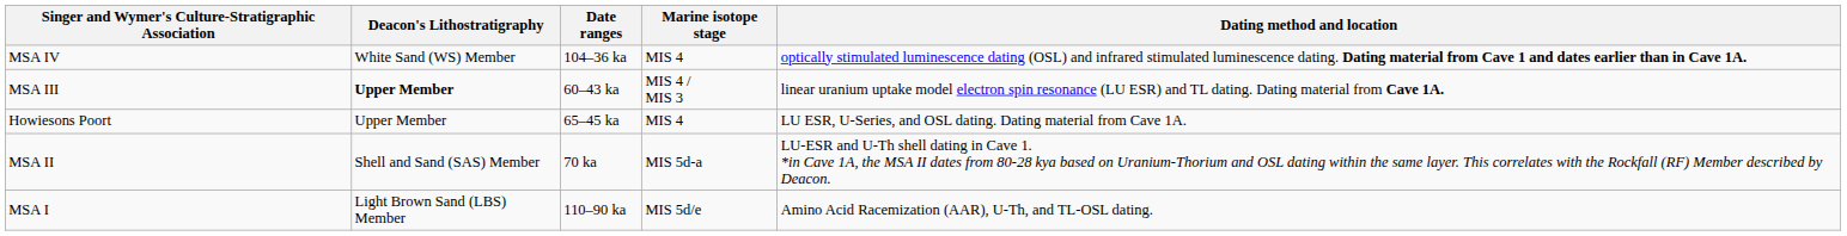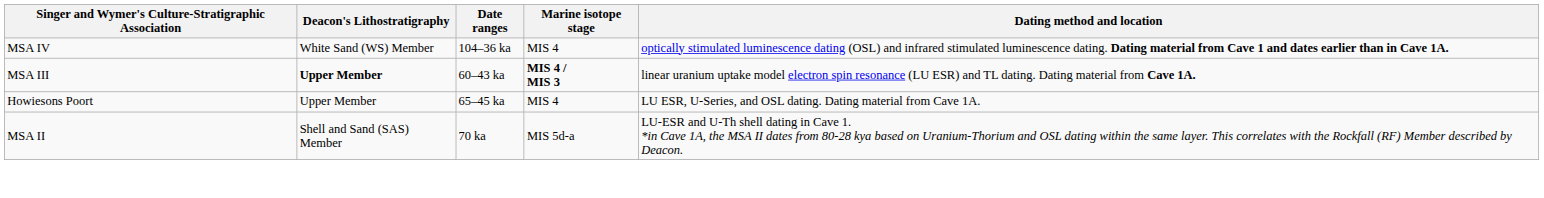MSA III | Marine isotope stage: normal -> bold
- row: MSA I | Light Brown Sand (LBS) Member | 110–90 ka | MIS 5d/e | Amino Acid Racemization (AAR), U-Th, and TL-OSL dating.
